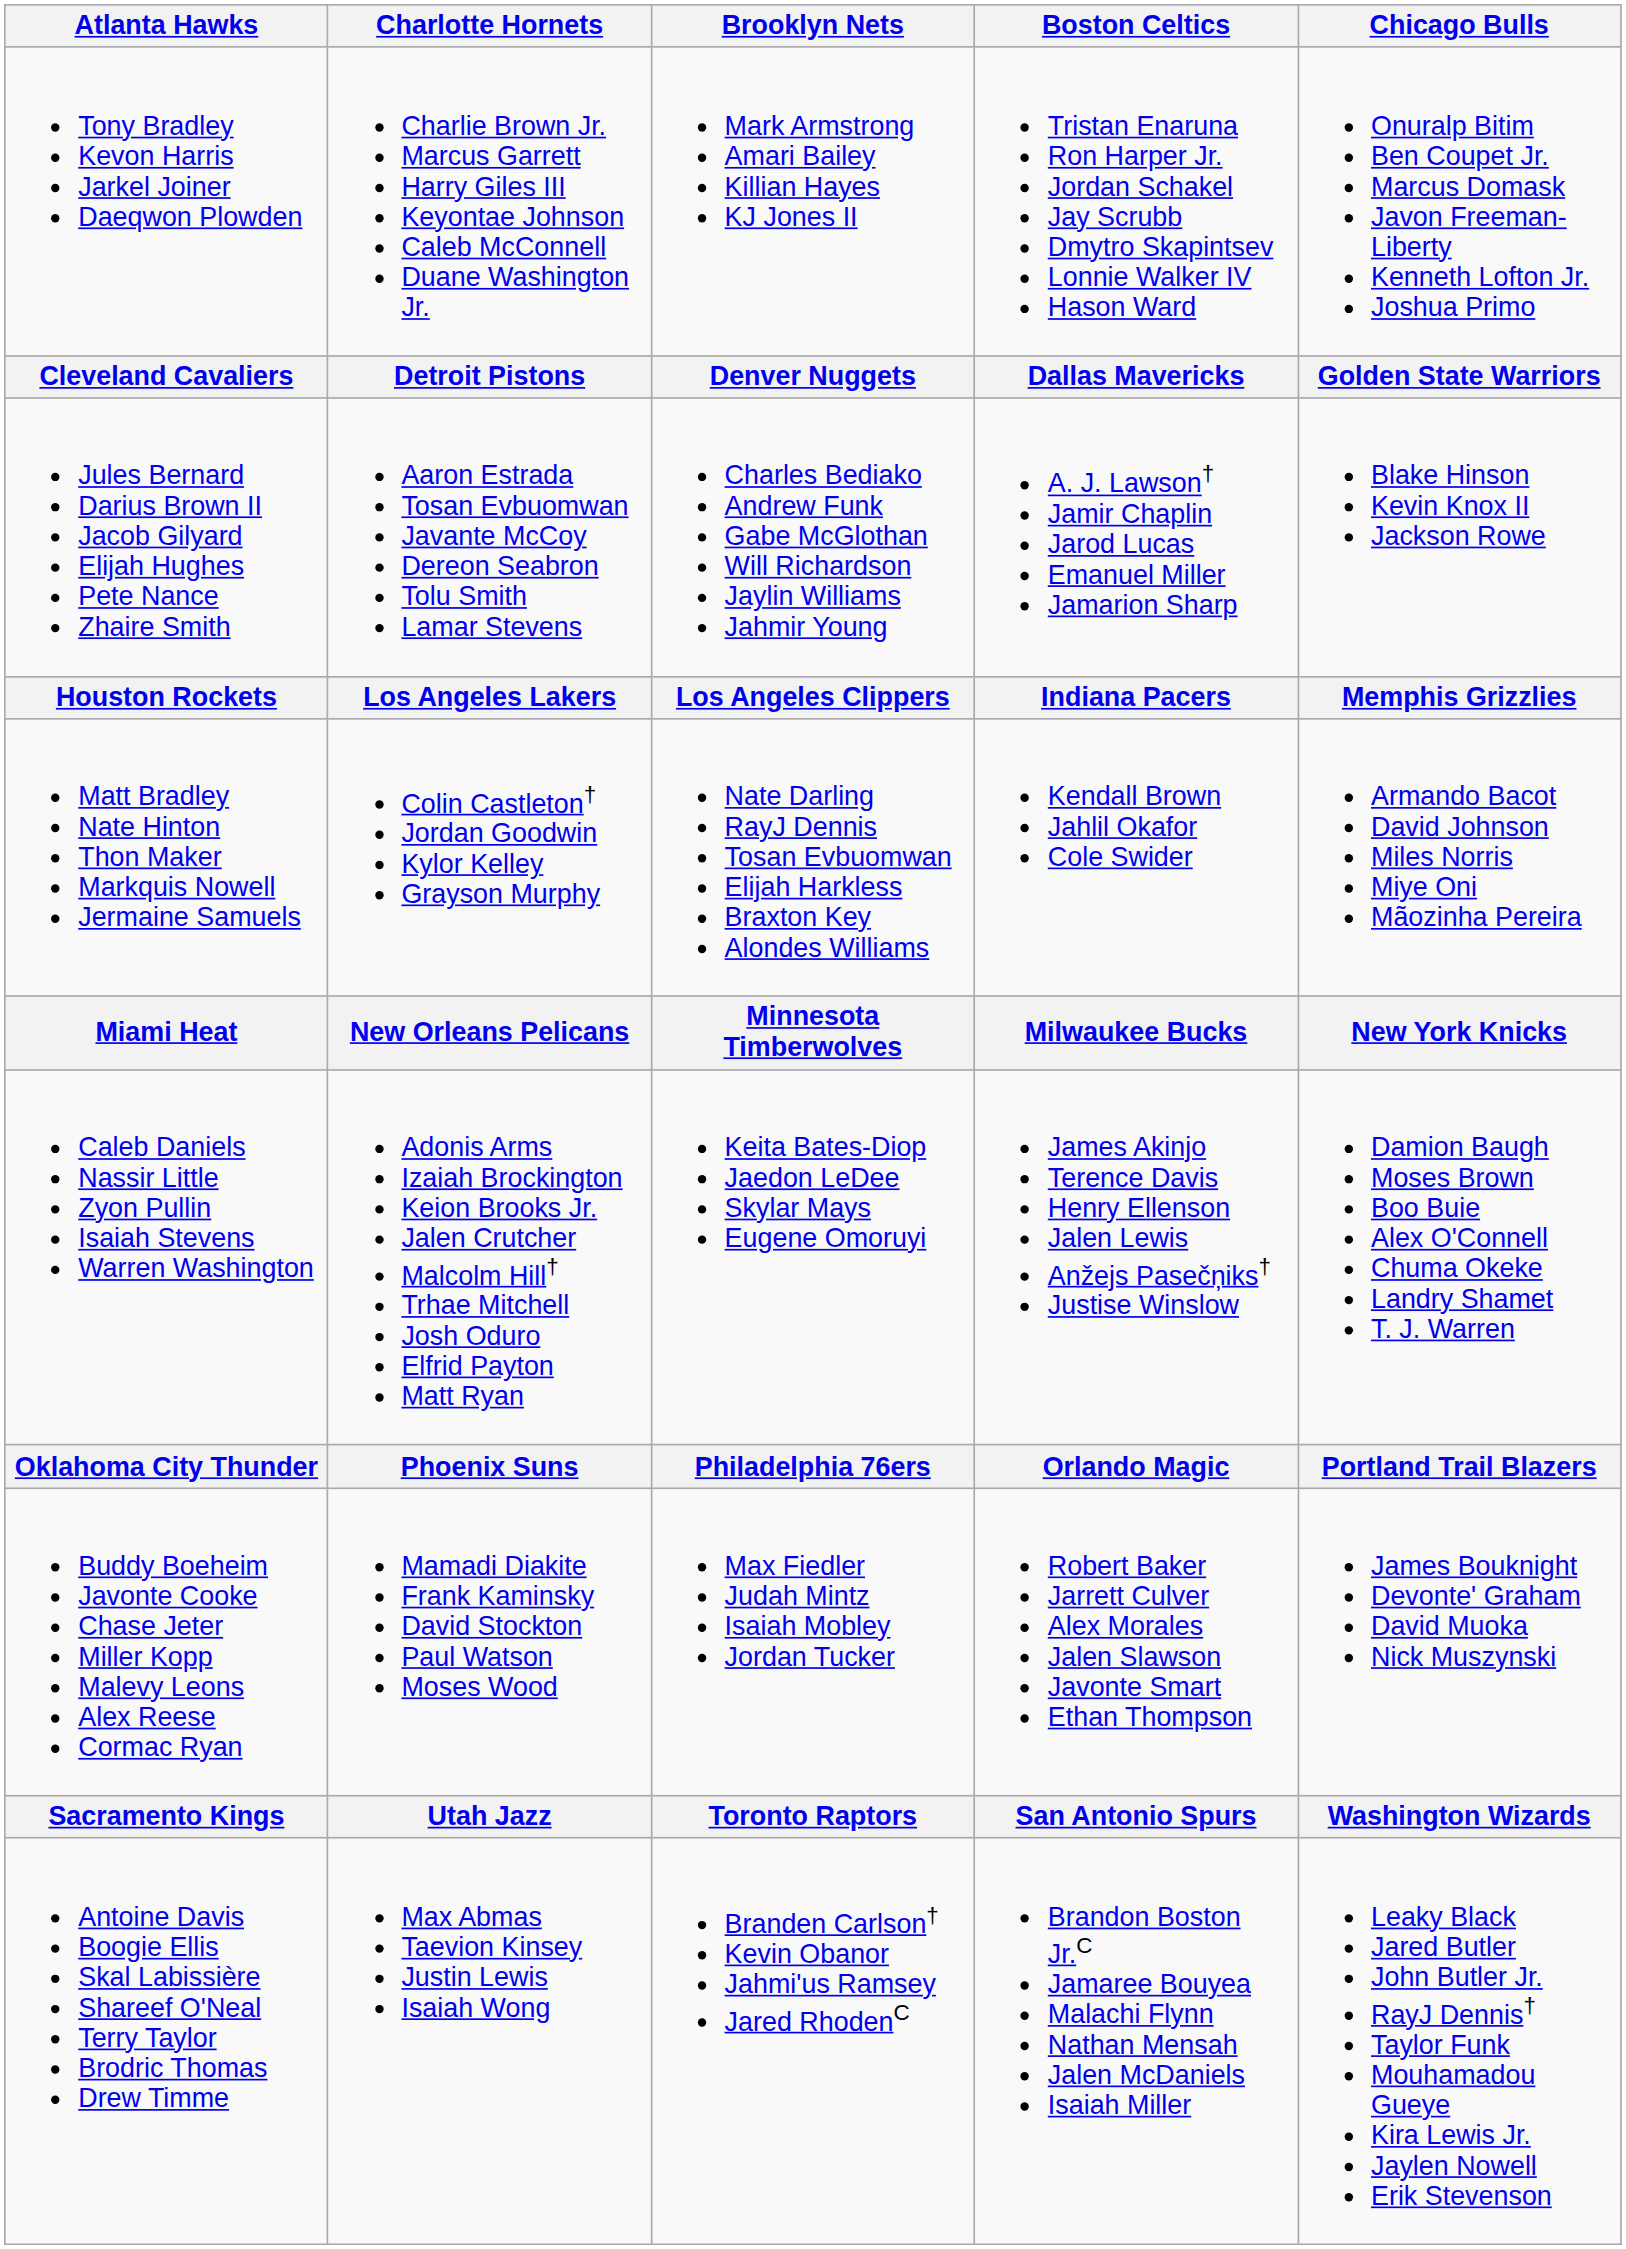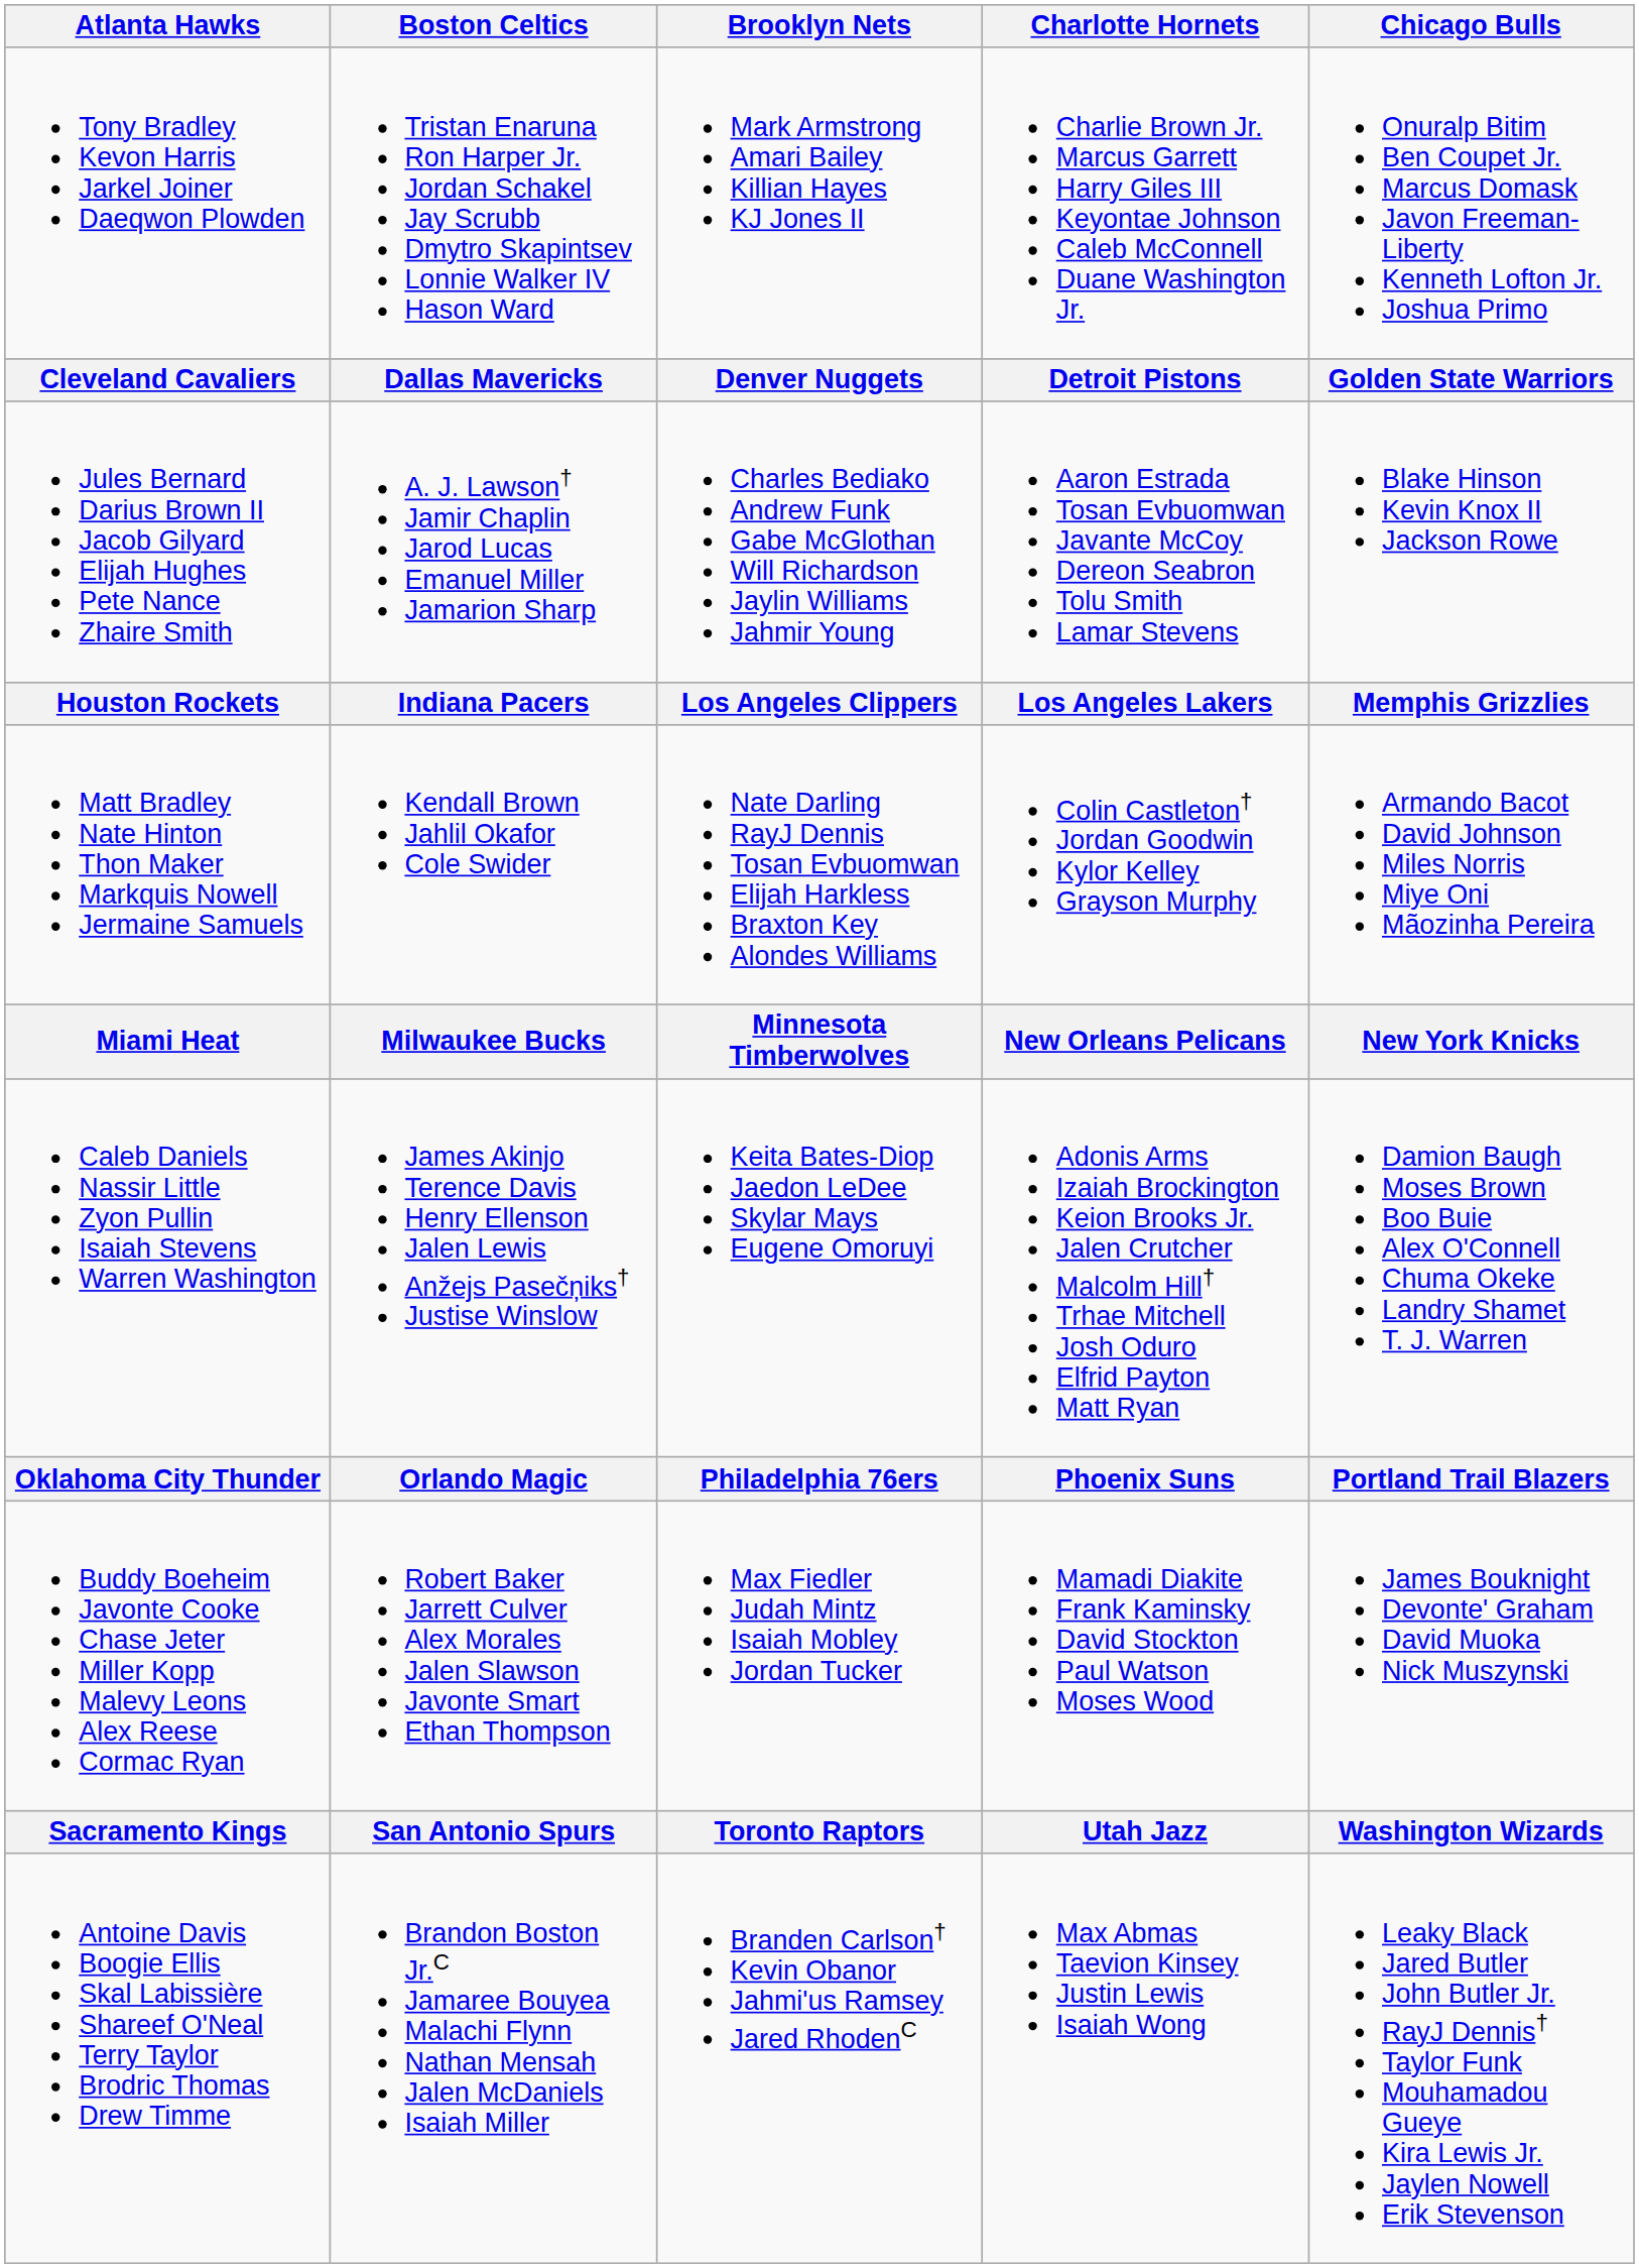columns swapped: Boston Celtics <-> Charlotte Hornets
